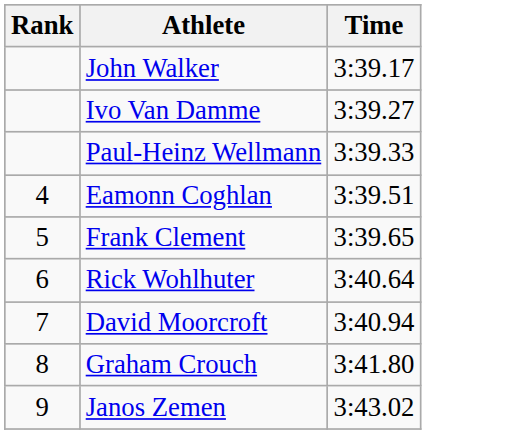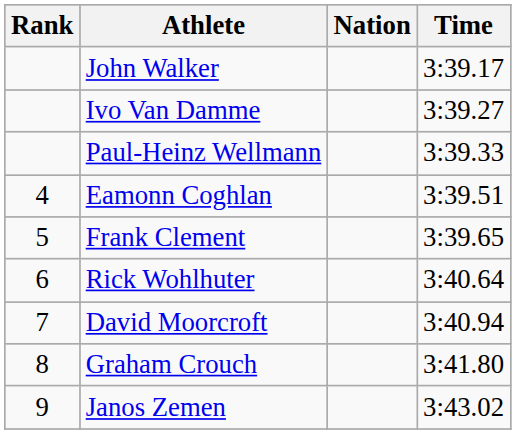+ column: Nation
